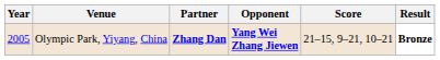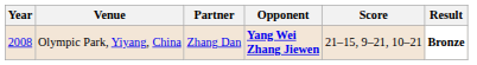Olympic Park, Yiyang, China | Year: 2005 -> 2008
Olympic Park, Yiyang, China | Partner: bold -> normal
